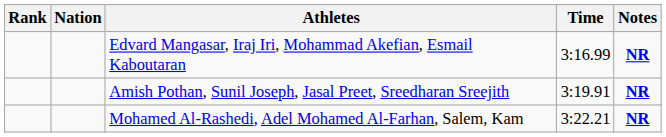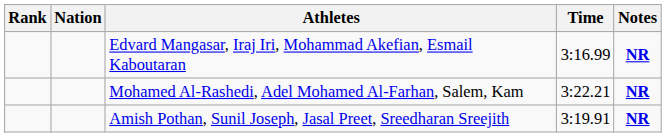rows swapped: Amish Pothan, Sunil Joseph, Jasal Preet, Sreedharan Sreejith <-> Mohamed Al-Rashedi, Adel Mohamed Al-Farhan, Salem, Kam
